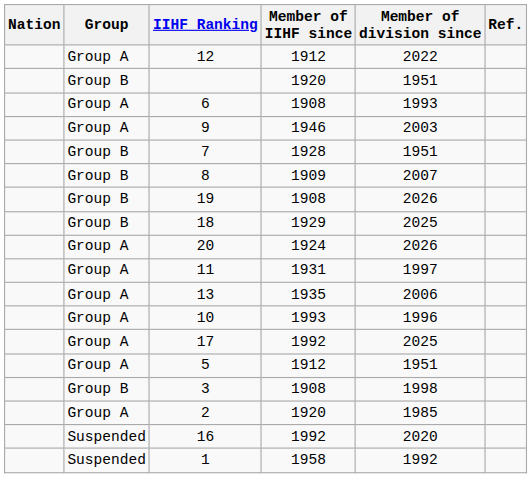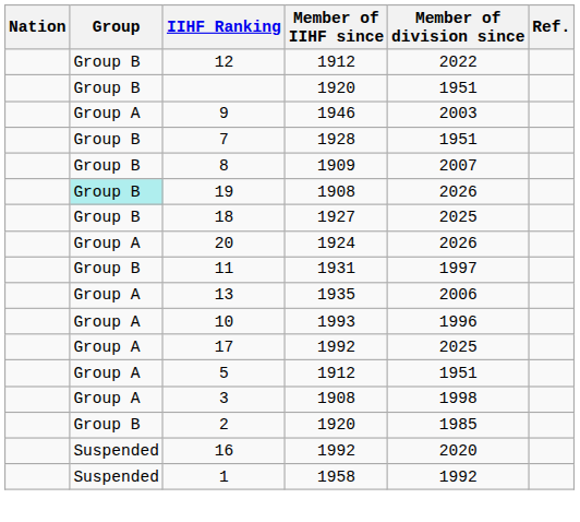12 | Group: Group A -> Group B
- row: Group A | 6 | 1908 | 1993
19 | Group: no background -> paleturquoise background
18 | Member of IIHF since: 1929 -> 1927
11 | Group: Group A -> Group B
3 | Group: Group B -> Group A
2 | Group: Group A -> Group B
